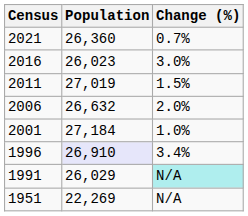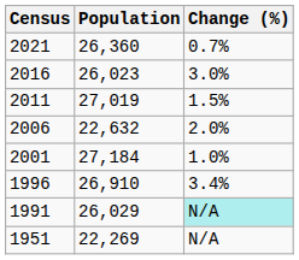2006 | Population: 26,632 -> 22,632
1996 | Population: lavender background -> no background
